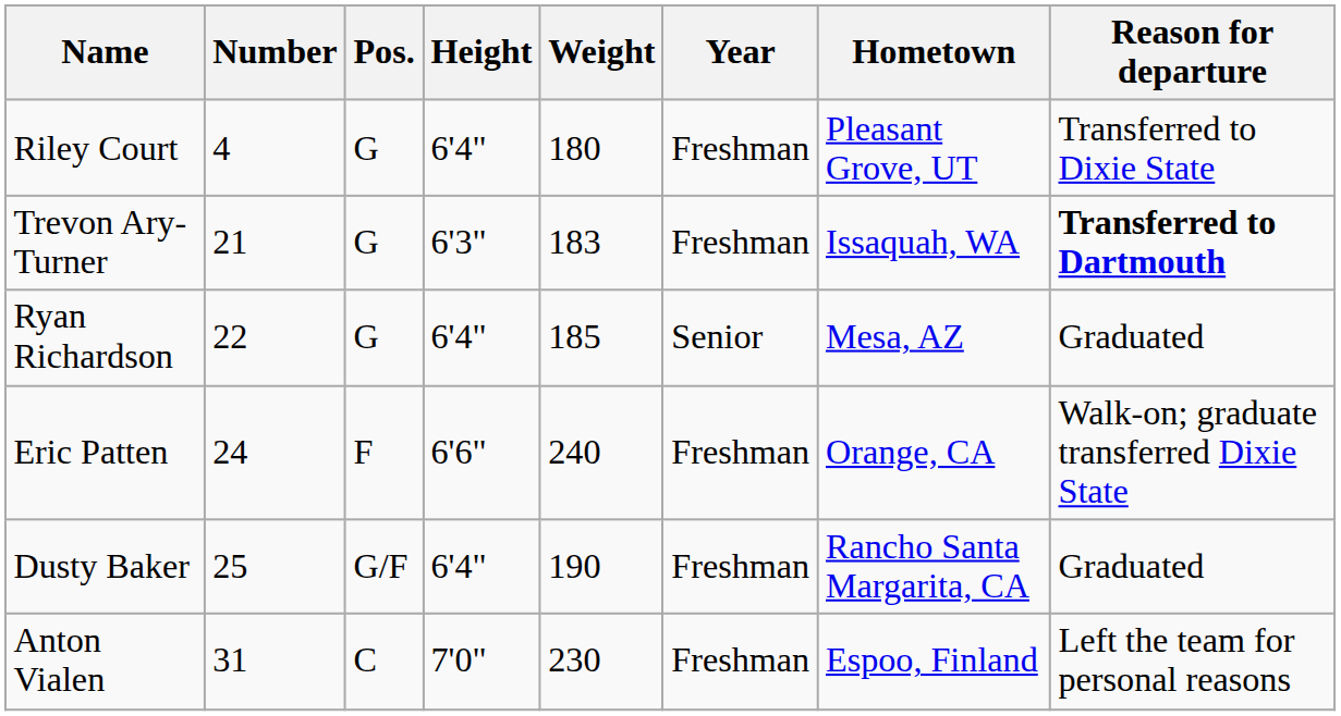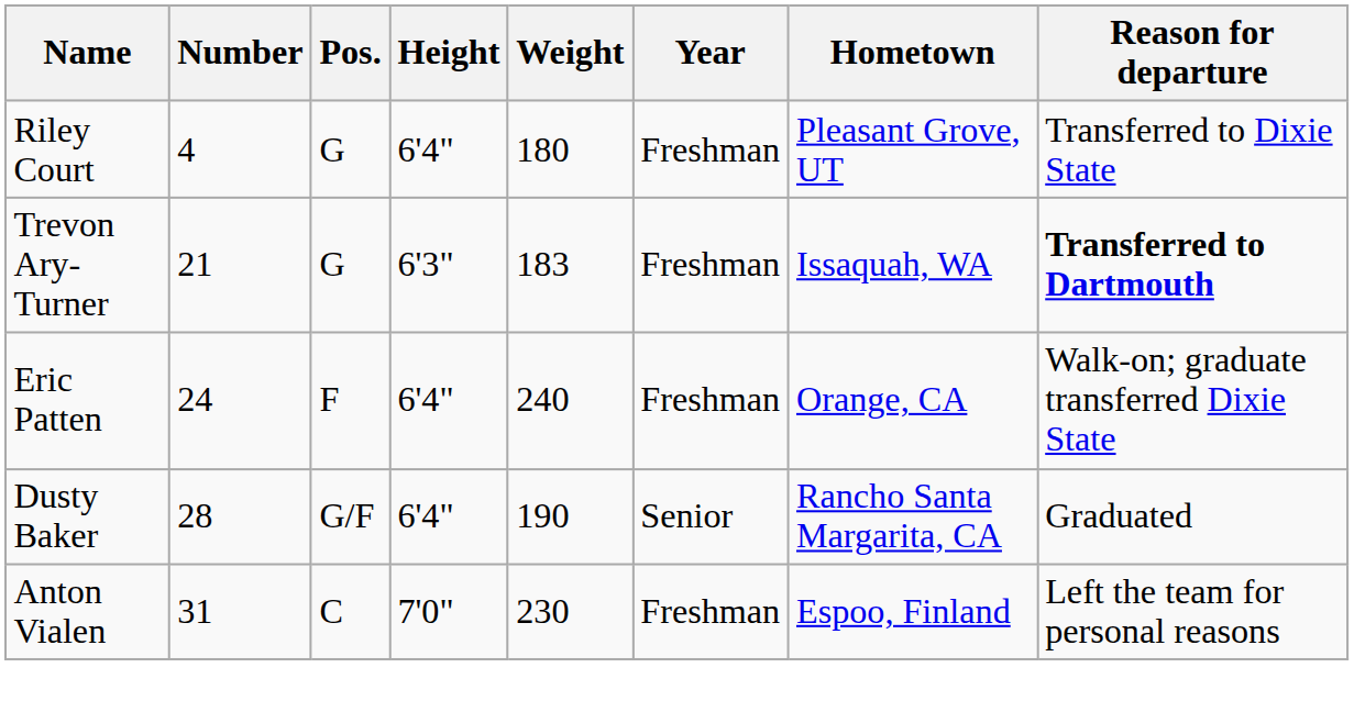- row: Ryan Richardson | 22 | G | 6'4" | 185 | Senior | Mesa, AZ | Graduated
Eric Patten | Height: 6'6" -> 6'4"
Dusty Baker | Number: 25 -> 28
Dusty Baker | Year: Freshman -> Senior
